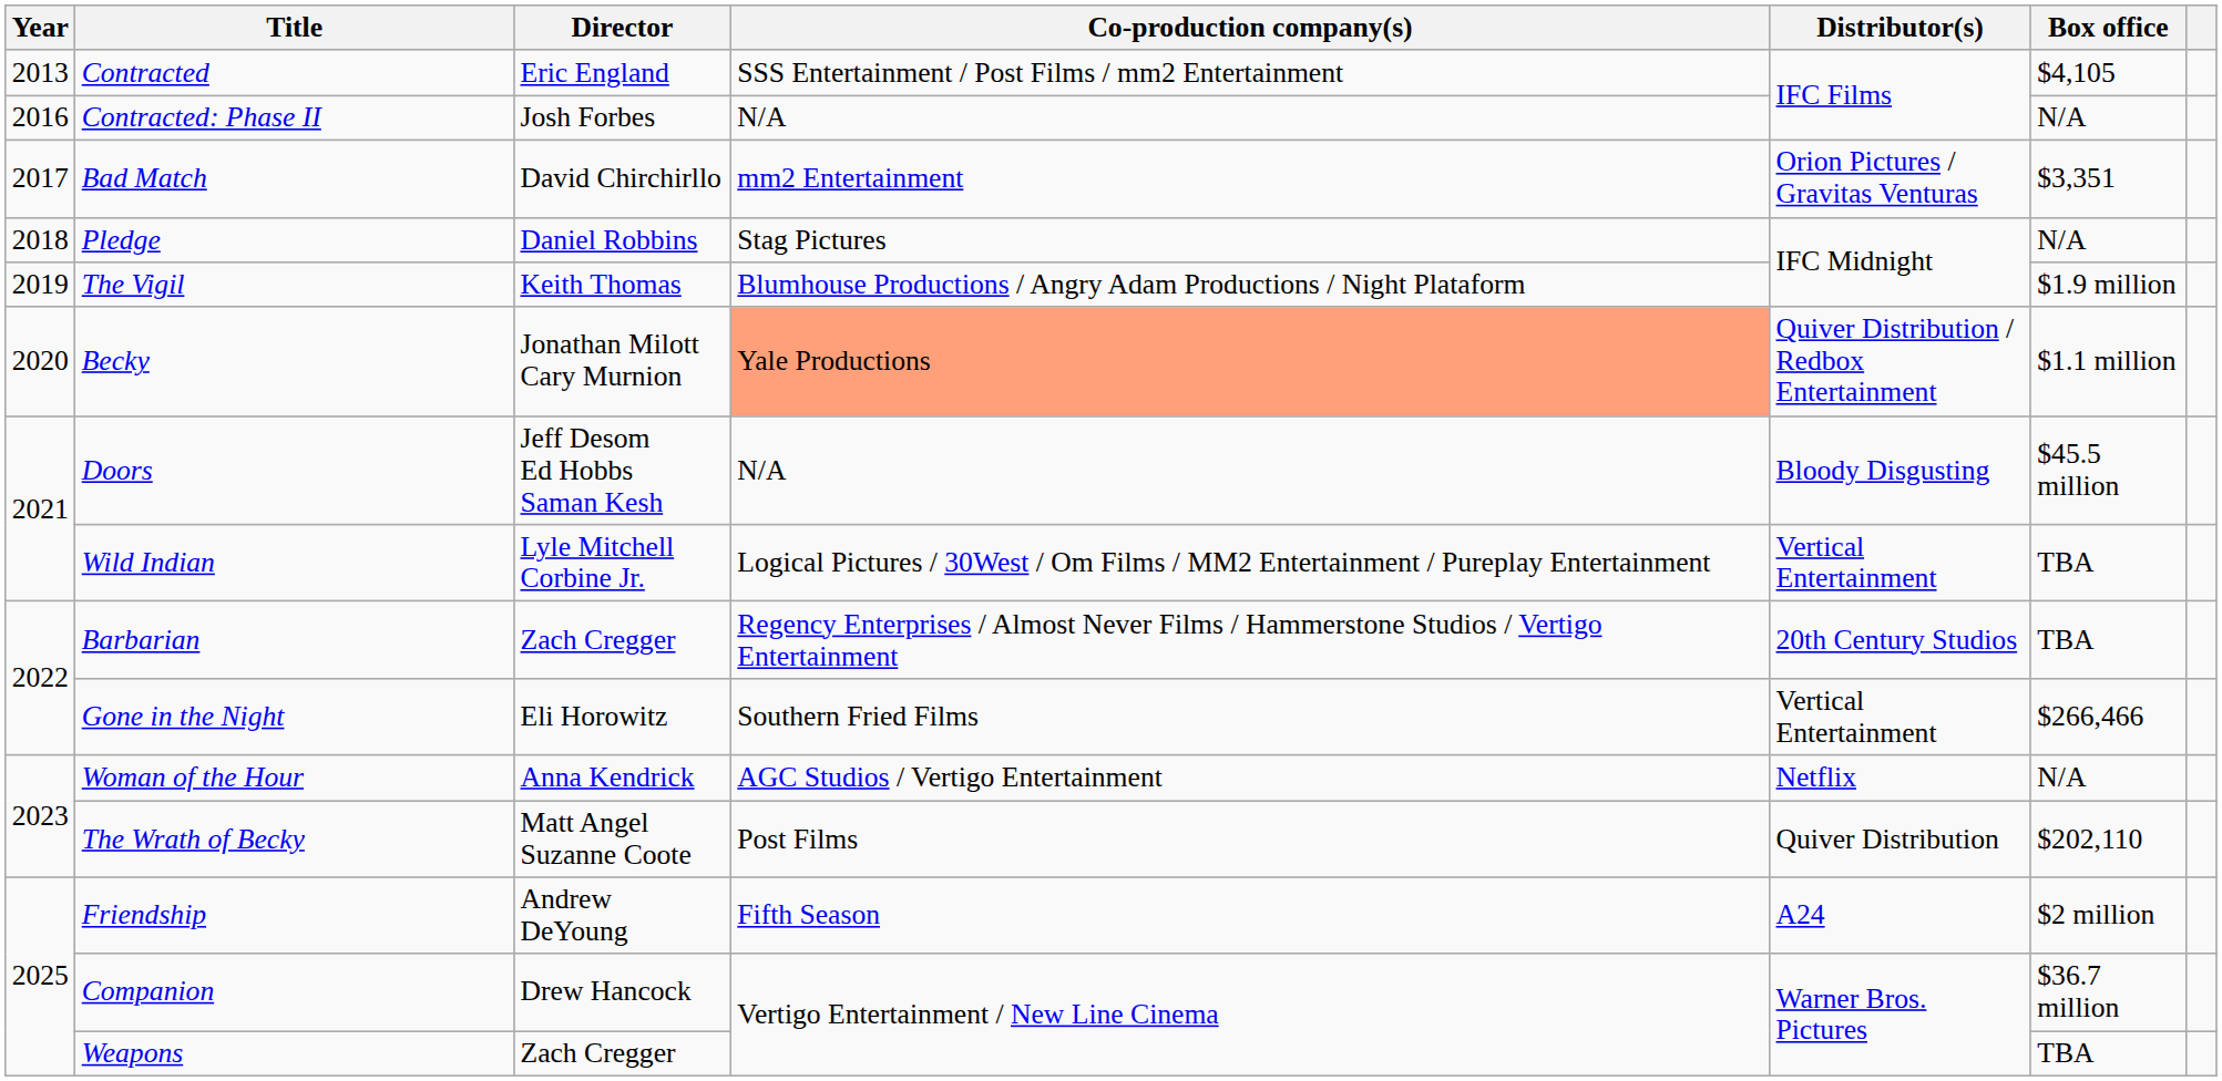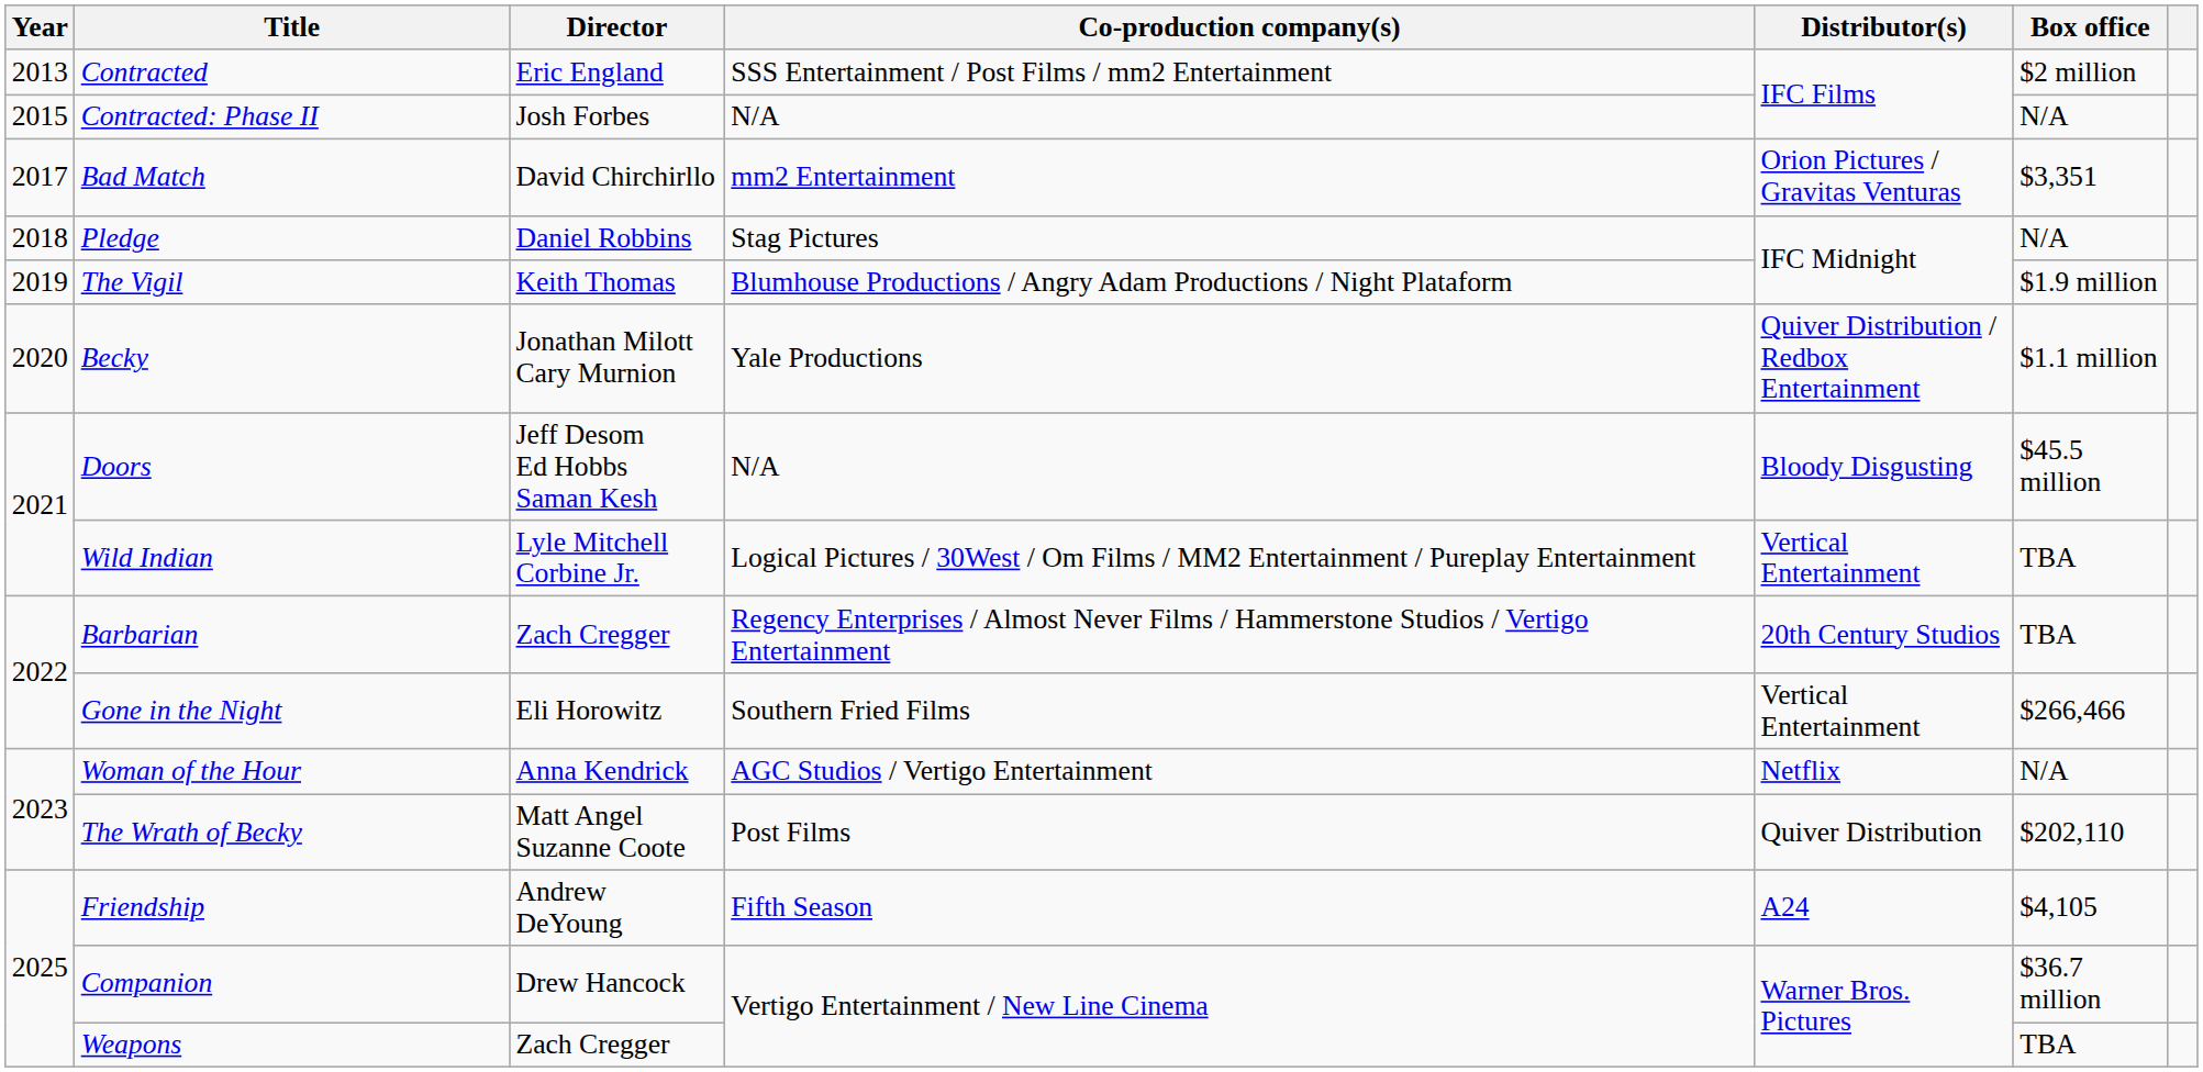Contracted | Box office: $4,105 -> $2 million
Contracted: Phase II | Year: 2016 -> 2015
Becky | Co-production company(s): lightsalmon background -> no background
Friendship | Box office: $2 million -> $4,105
